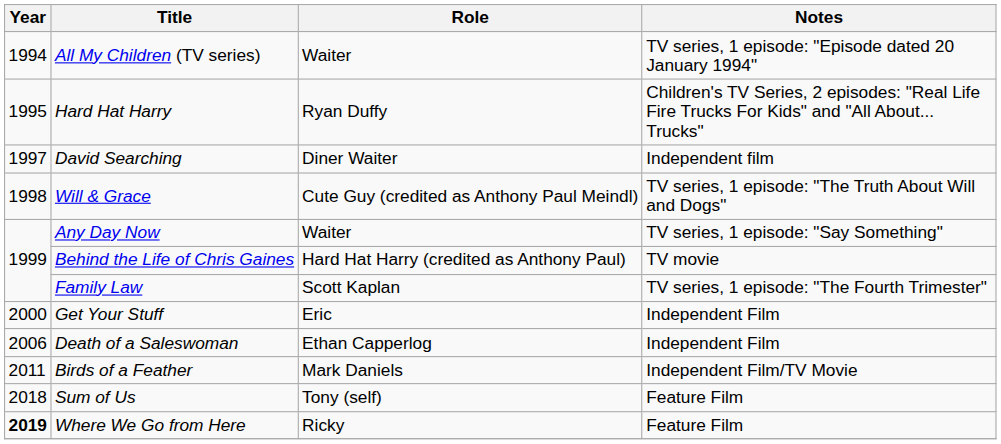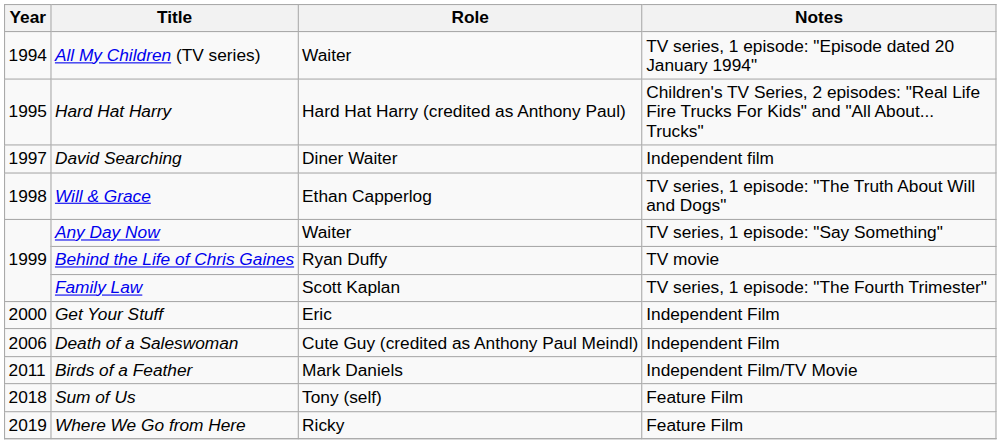Hard Hat Harry | Role: Ryan Duffy -> Hard Hat Harry (credited as Anthony Paul)
Will & Grace | Role: Cute Guy (credited as Anthony Paul Meindl) -> Ethan Capperlog
Behind the Life of Chris Gaines | Role: Hard Hat Harry (credited as Anthony Paul) -> Ryan Duffy
Death of a Saleswoman | Role: Ethan Capperlog -> Cute Guy (credited as Anthony Paul Meindl)
Where We Go from Here | Year: bold -> normal
